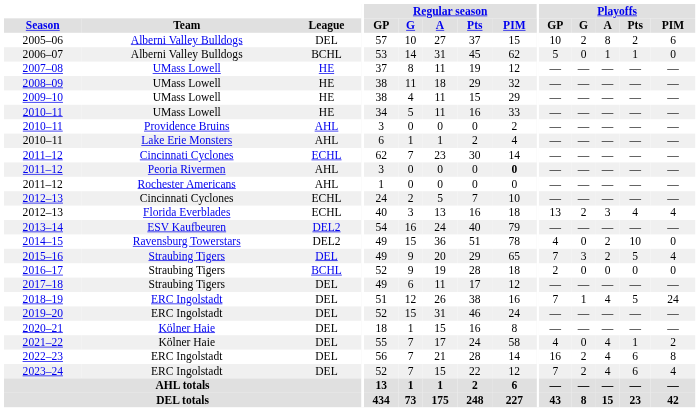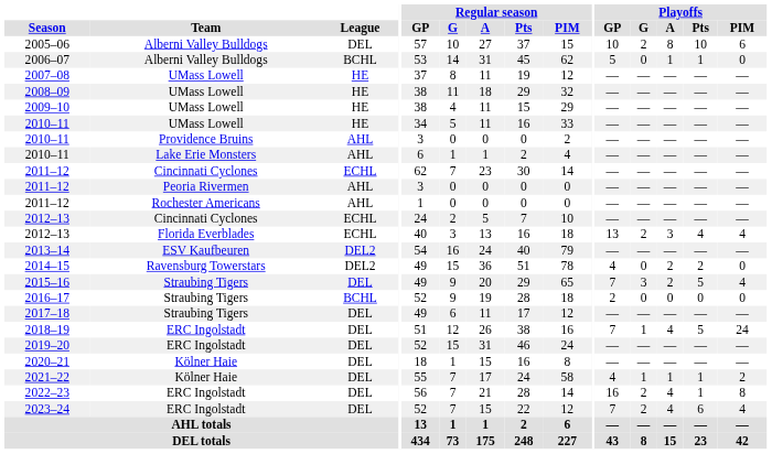2005–06 | Playoffs / Pts: 2 -> 10
2011–12 / Peoria Rivermen | Regular season / PIM: bold -> normal
2014–15 | Playoffs / Pts: 10 -> 2
2021–22 | Playoffs / G: 0 -> 1
2021–22 | Playoffs / A: 4 -> 1
2022–23 | Playoffs / Pts: 6 -> 1
